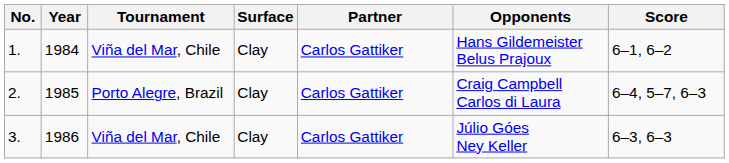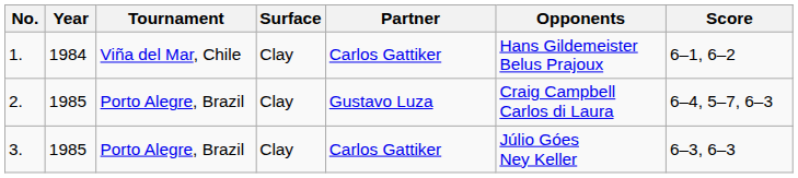2. | Partner: Carlos Gattiker -> Gustavo Luza
3. | Year: 1986 -> 1985
3. | Tournament: Viña del Mar, Chile -> Porto Alegre, Brazil
